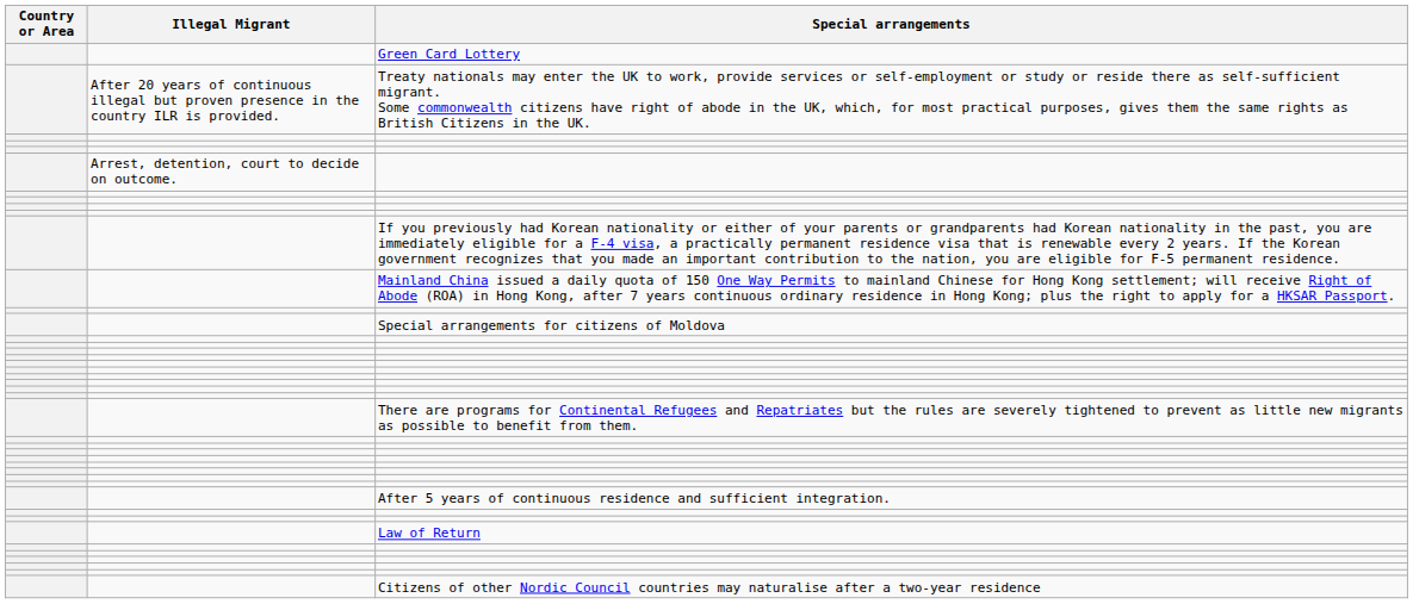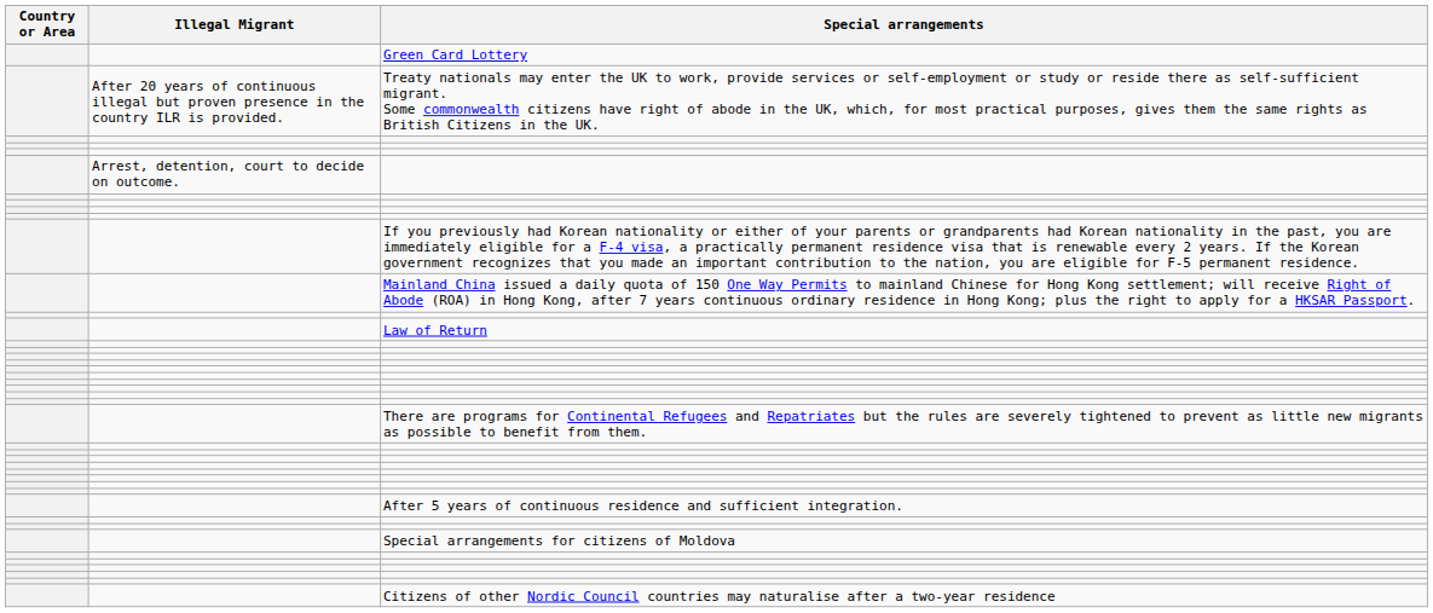rows swapped: Law of Return <-> Special arrangements for citizens of Moldova
